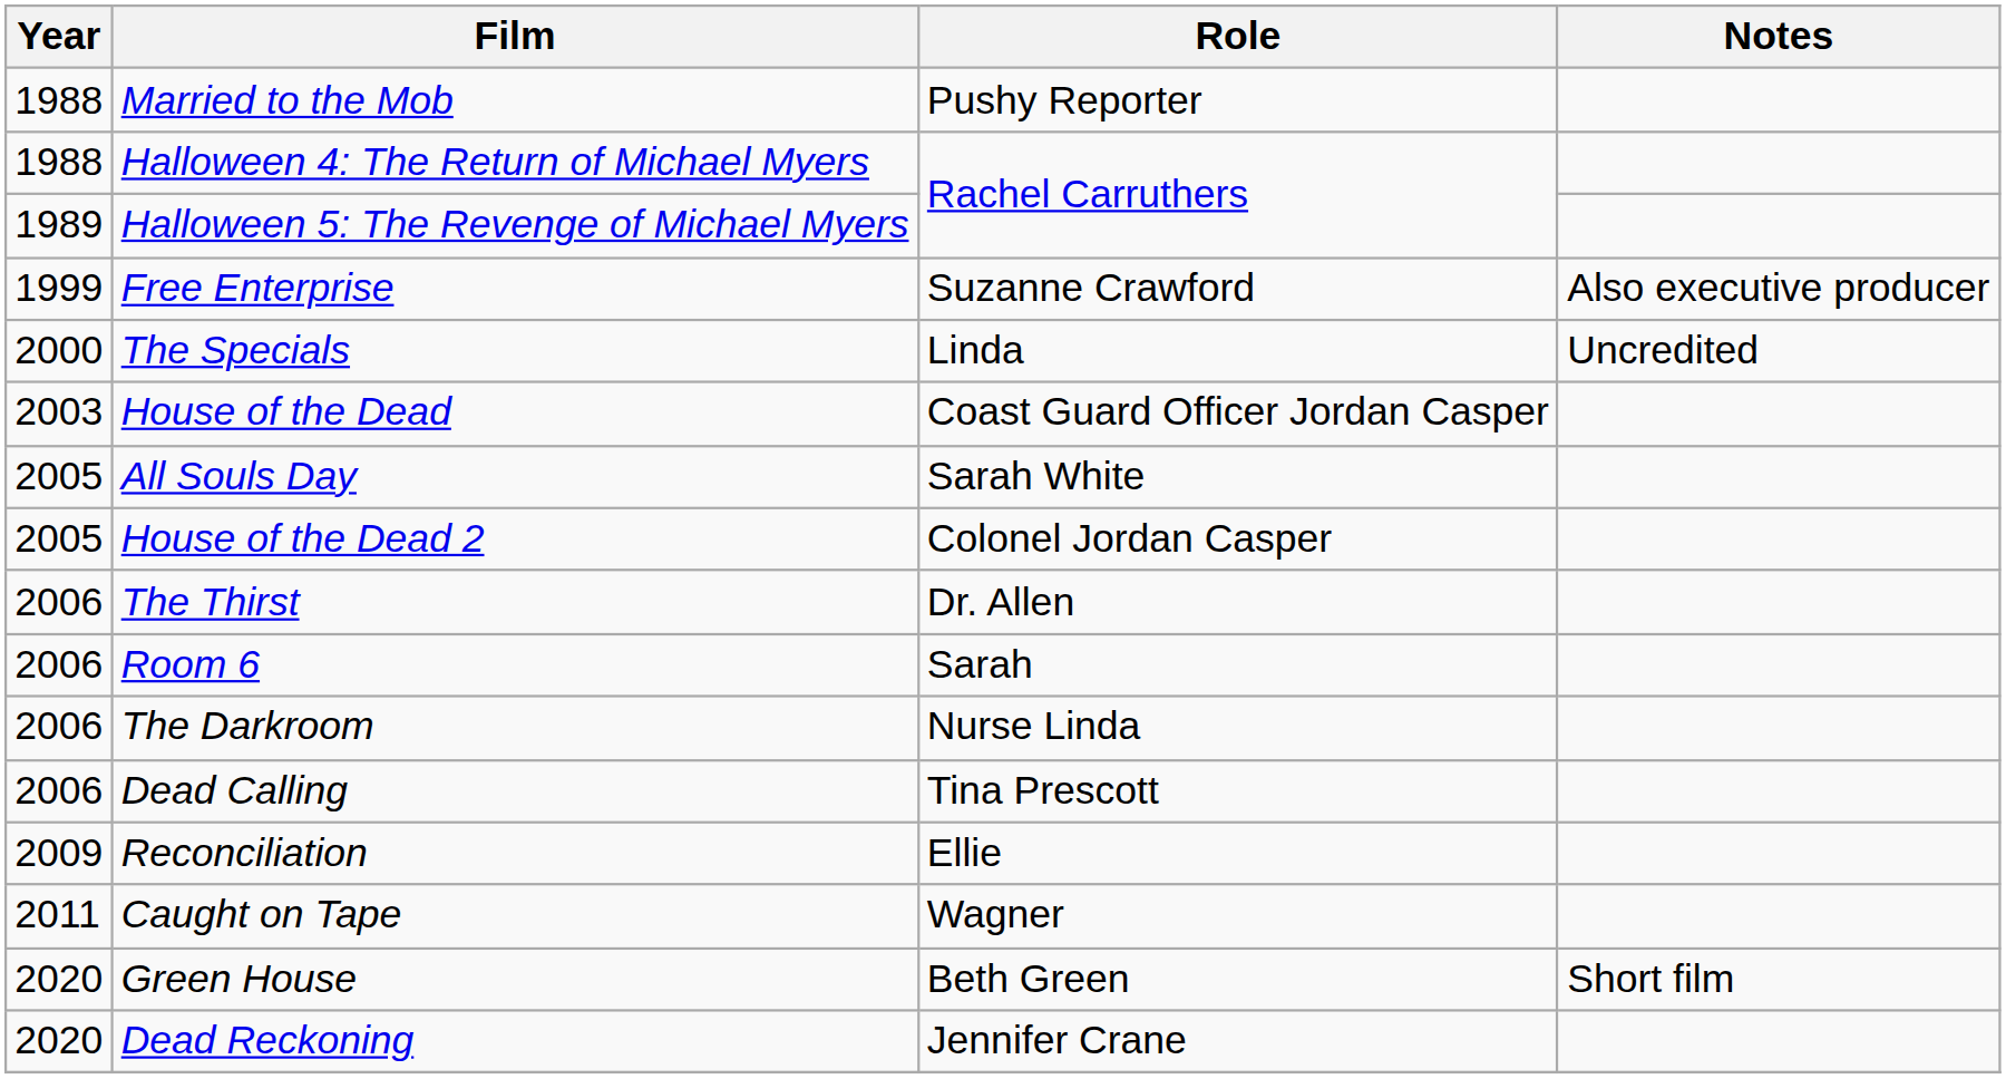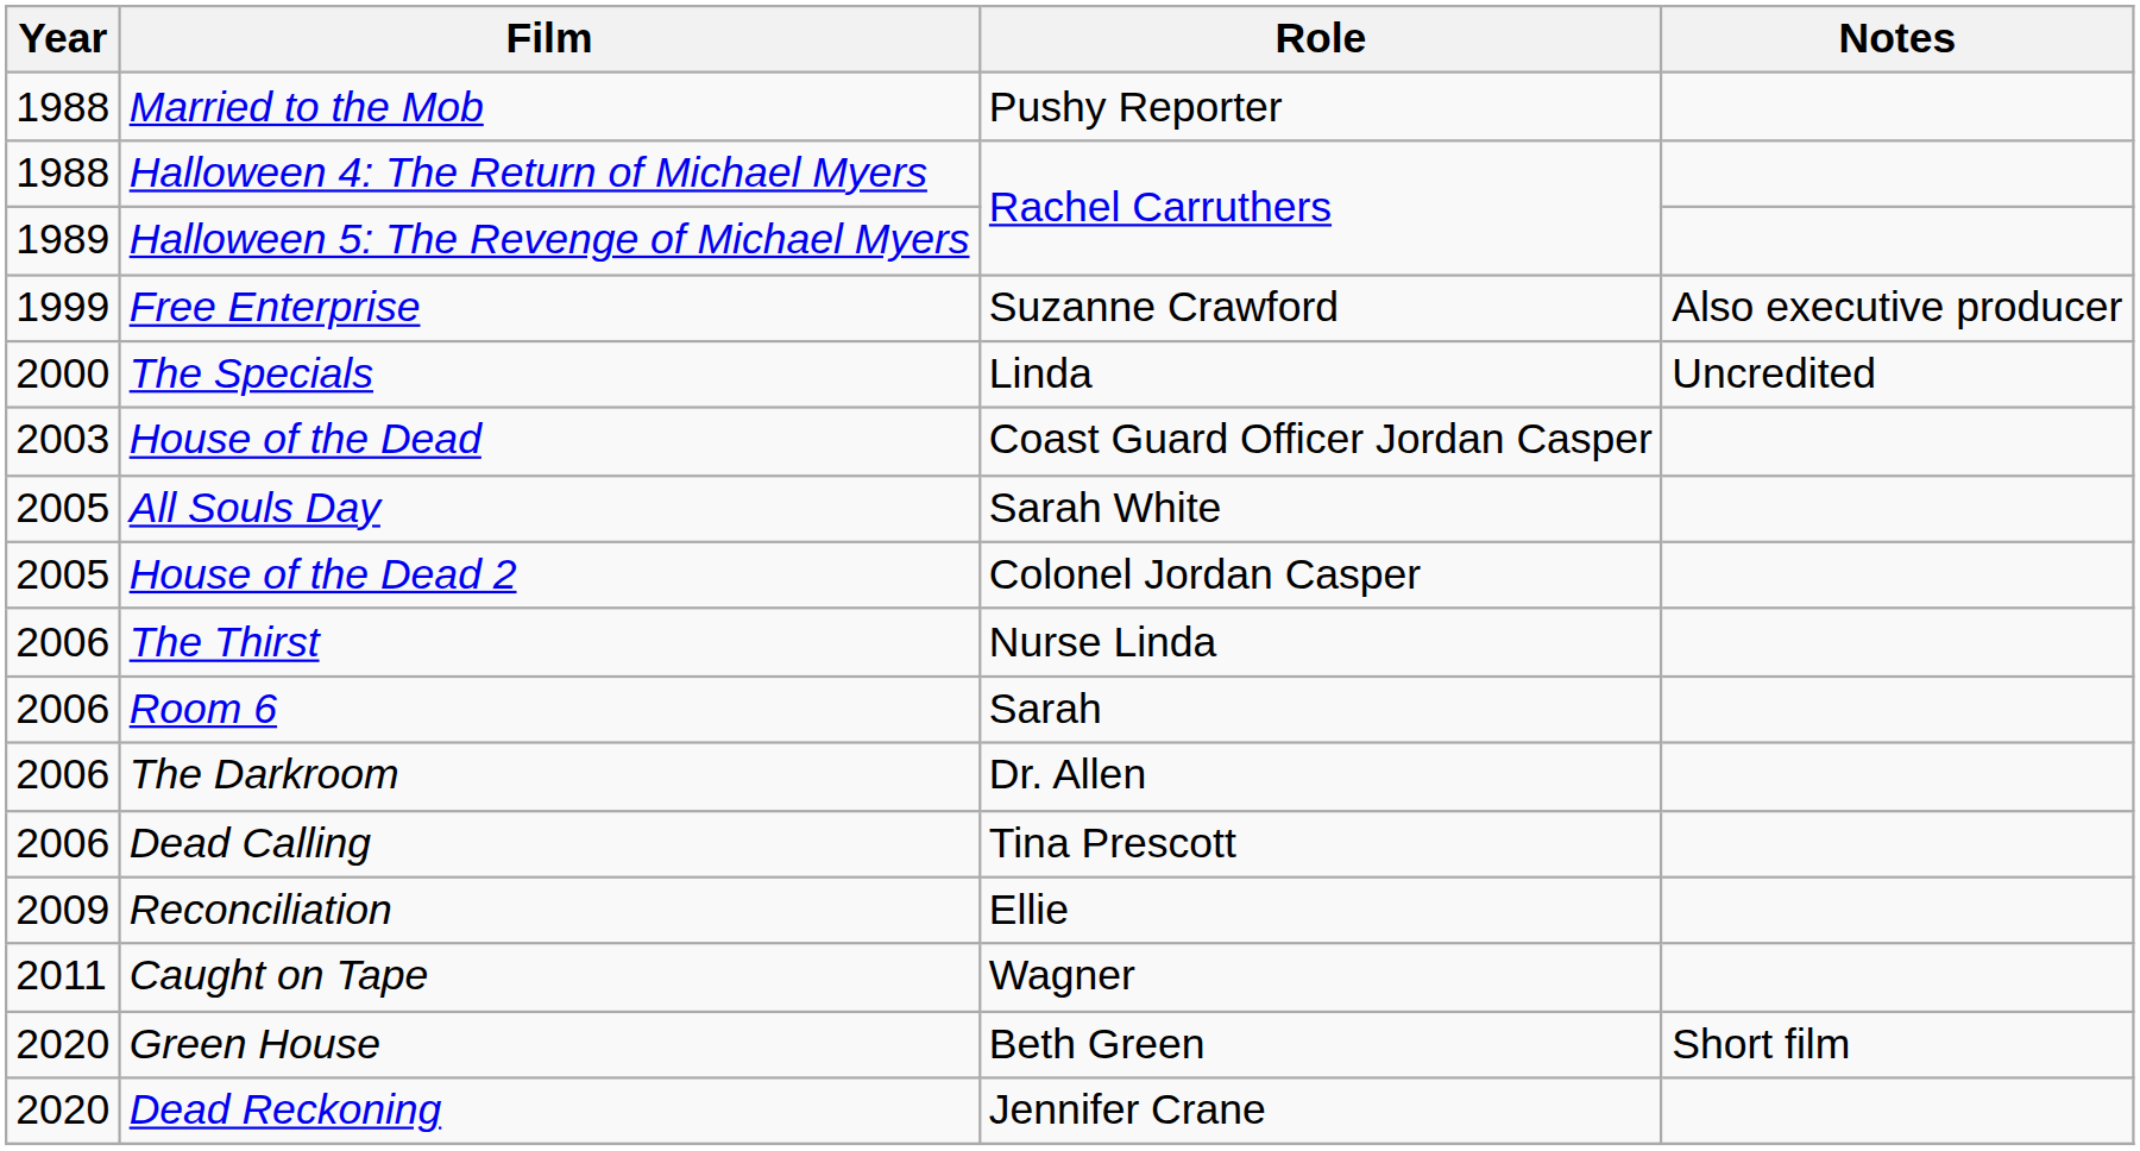The Thirst | Role: Dr. Allen -> Nurse Linda
The Darkroom | Role: Nurse Linda -> Dr. Allen
